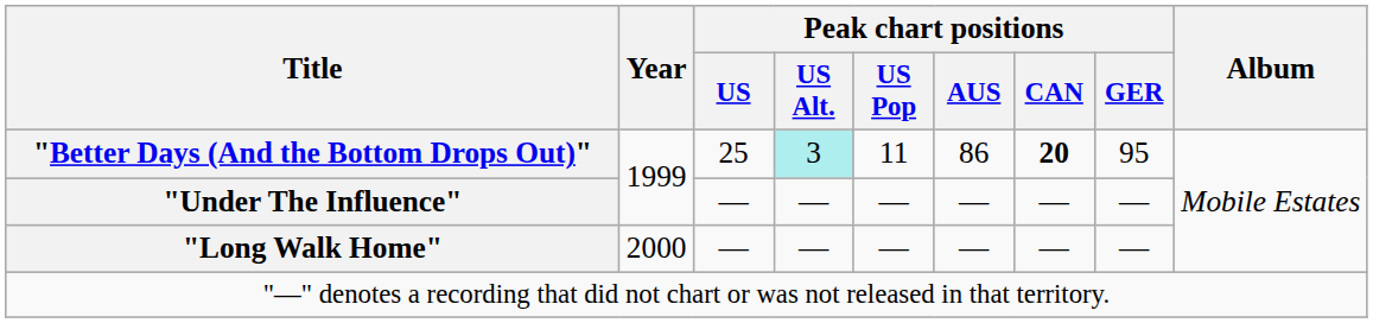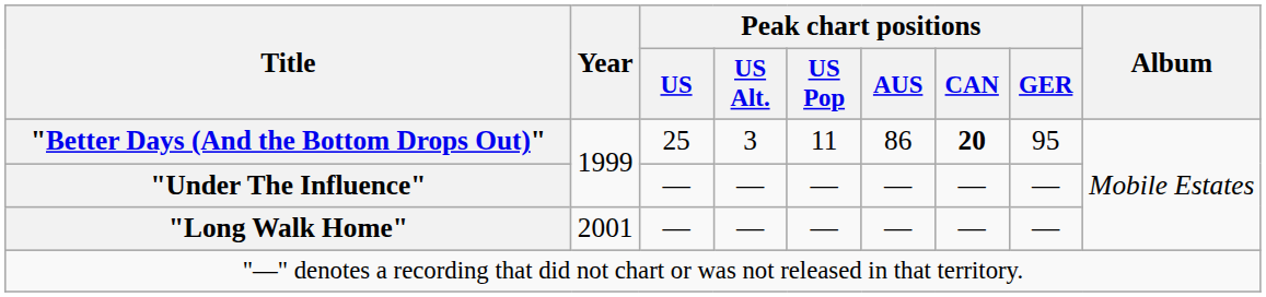"Better Days (And the Bottom Drops Out)" | Peak chart positions / US Alt.: paleturquoise background -> no background
"Long Walk Home" | Year: 2000 -> 2001
